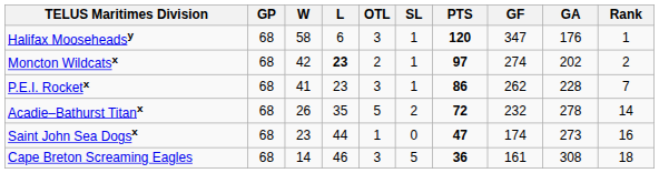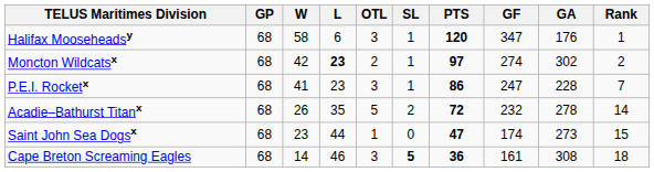Moncton Wildcatsx | GA: 202 -> 302
P.E.I. Rocketx | GF: 262 -> 247
Saint John Sea Dogsx | Rank: 16 -> 15
Cape Breton Screaming Eagles | SL: normal -> bold
